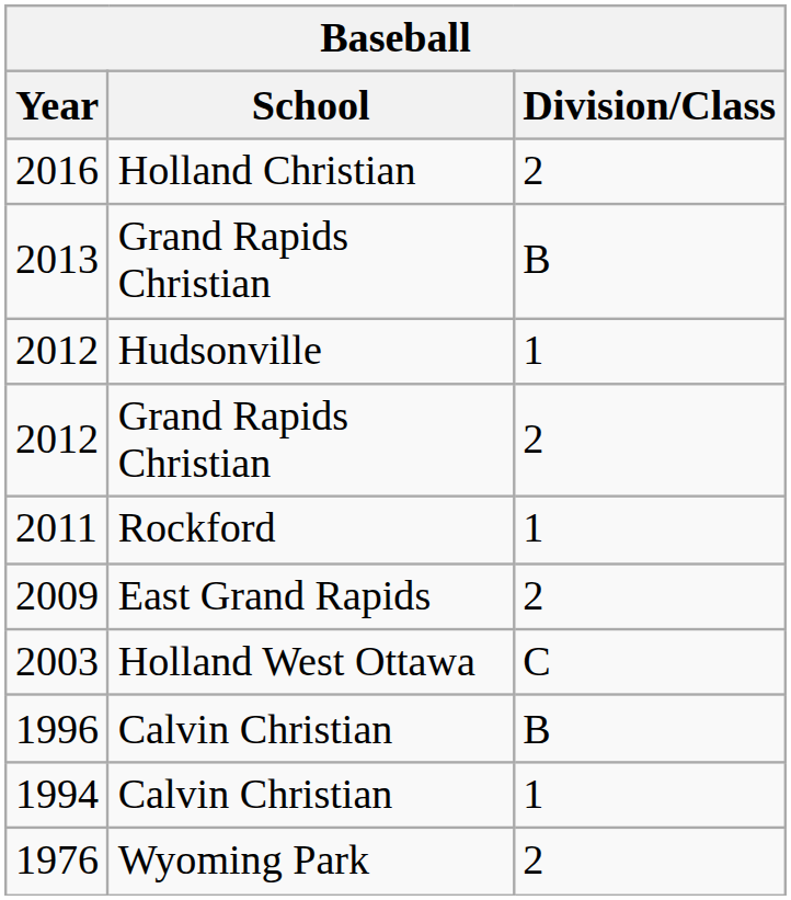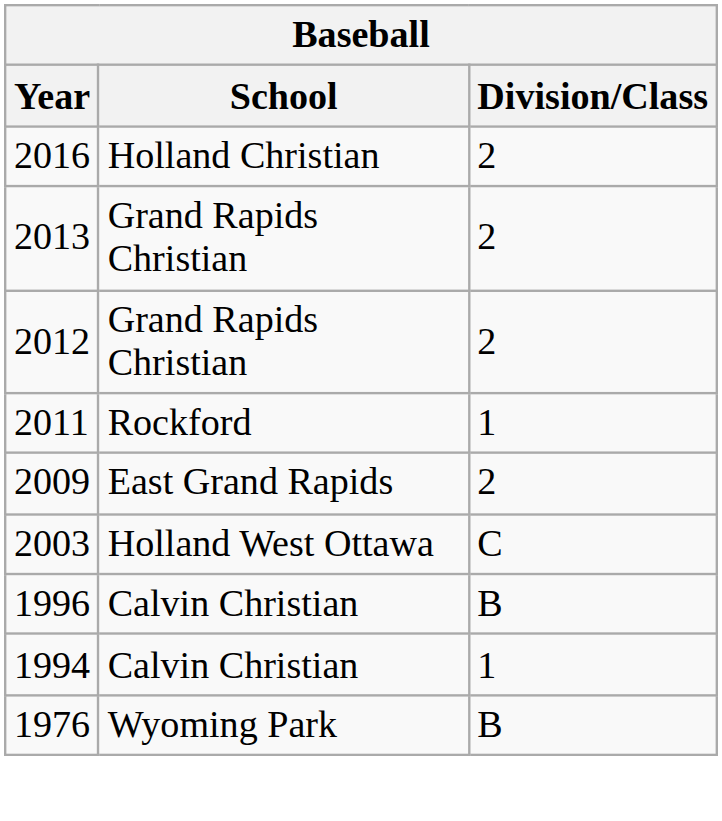2013 | Division/Class: B -> 2
- row: 2012 | Hudsonville | 1
1976 | Division/Class: 2 -> B
